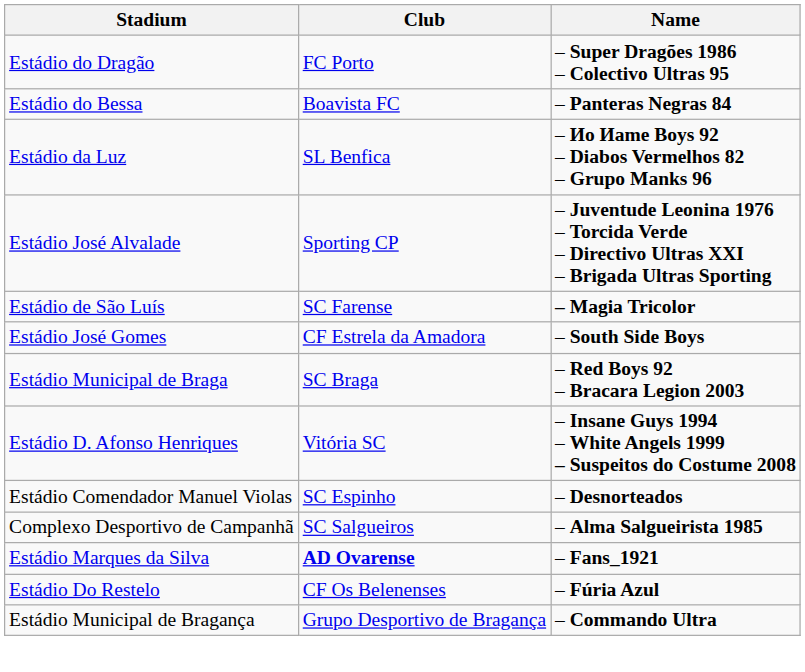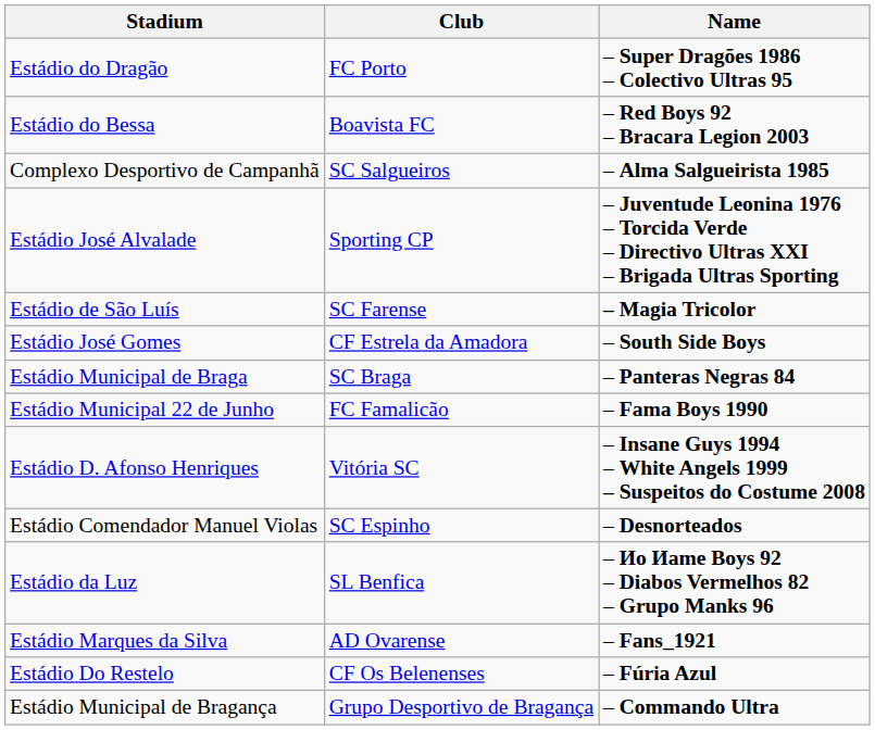Estádio do Bessa | Name: – Panteras Negras 84 -> – Red Boys 92 – Bracara Legion 2003
rows swapped: Estádio da Luz <-> Complexo Desportivo de Campanhã
Estádio Municipal de Braga | Name: – Red Boys 92 – Bracara Legion 2003 -> – Panteras Negras 84
+ row: Estádio Municipal 22 de Junho | FC Famalicão | – Fama Boys 1990
Estádio Marques da Silva | Club: bold -> normal
